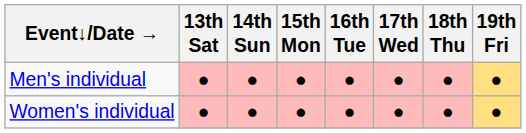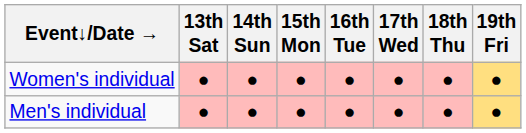rows swapped: Men's individual <-> Women's individual
